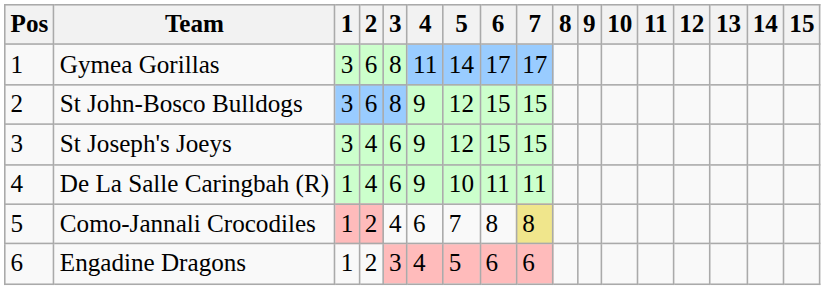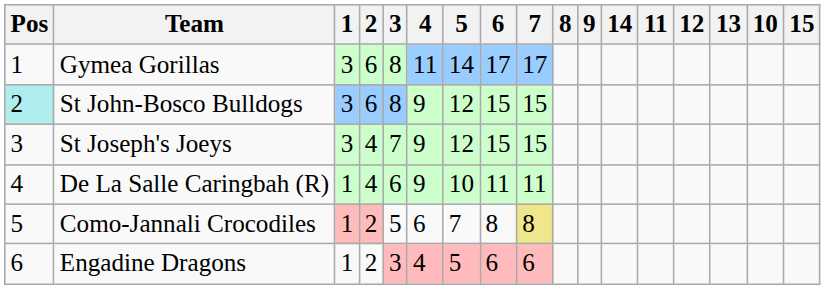columns swapped: 10 <-> 14
St John-Bosco Bulldogs | Pos: no background -> paleturquoise background
St Joseph's Joeys | 3: 6 -> 7
Como-Jannali Crocodiles | 3: 4 -> 5
